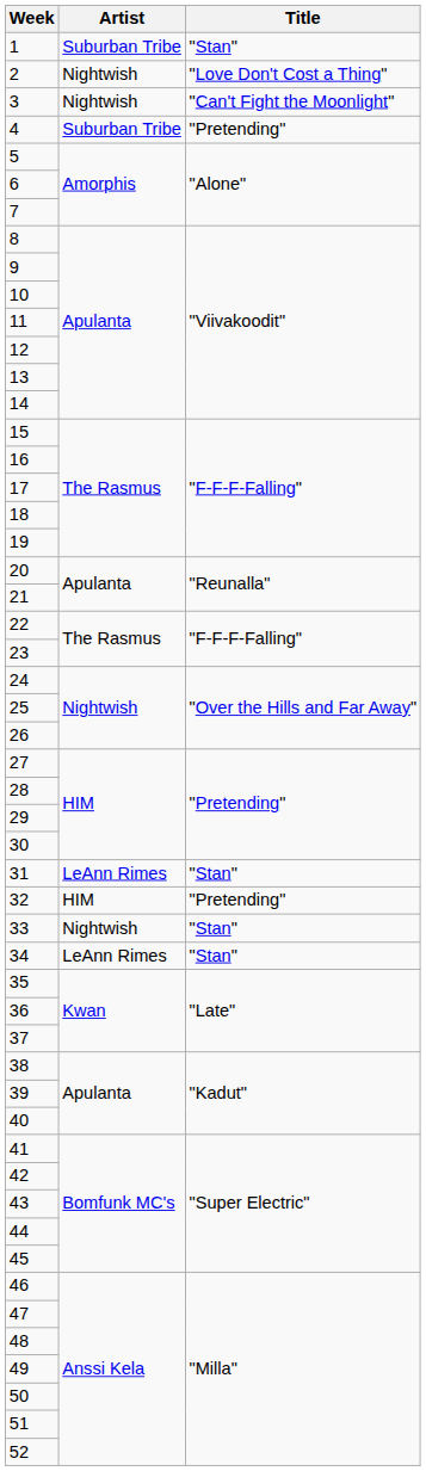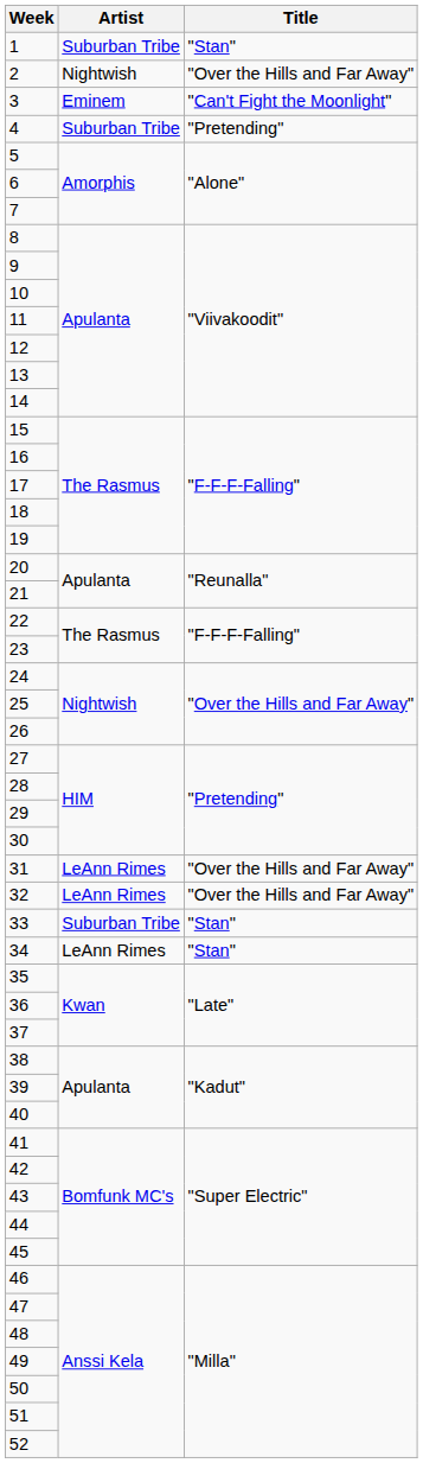2 | Title: "Love Don't Cost a Thing" -> "Over the Hills and Far Away"
3 | Artist: Nightwish -> Eminem
31 | Title: "Stan" -> "Over the Hills and Far Away"
32 | Artist: HIM -> LeAnn Rimes
32 | Title: "Pretending" -> "Over the Hills and Far Away"
33 | Artist: Nightwish -> Suburban Tribe
